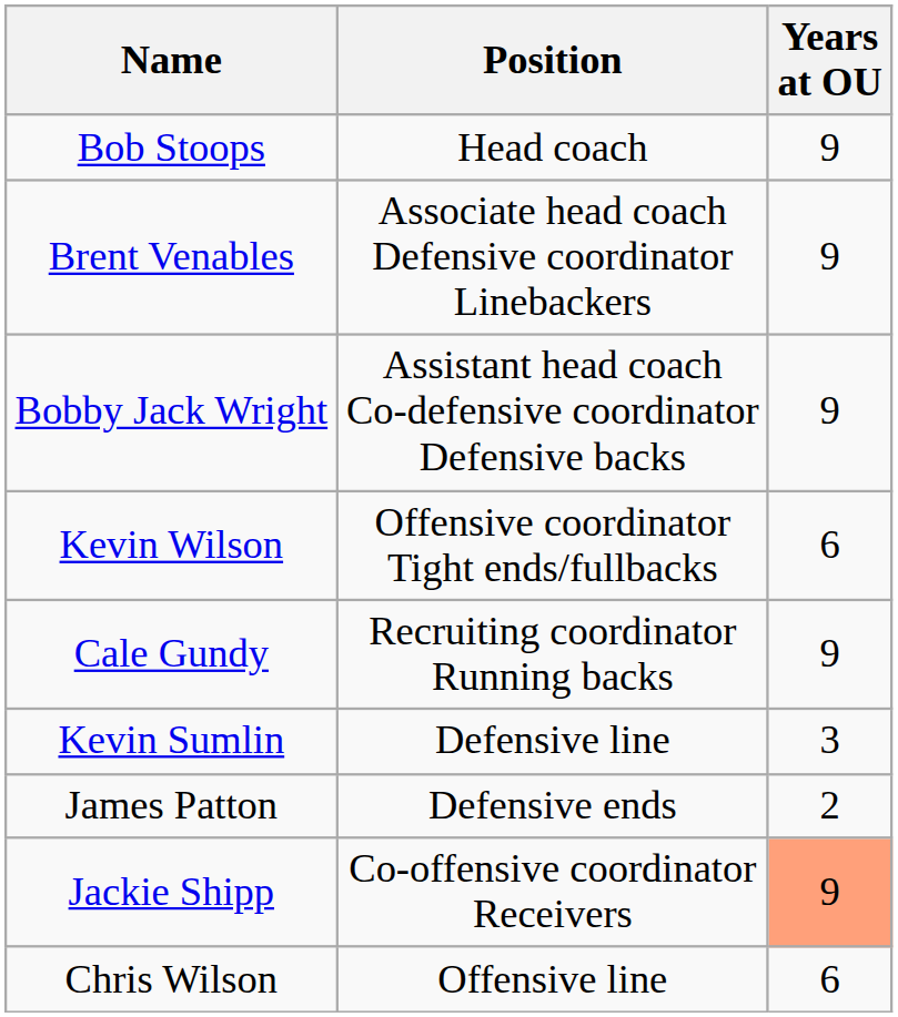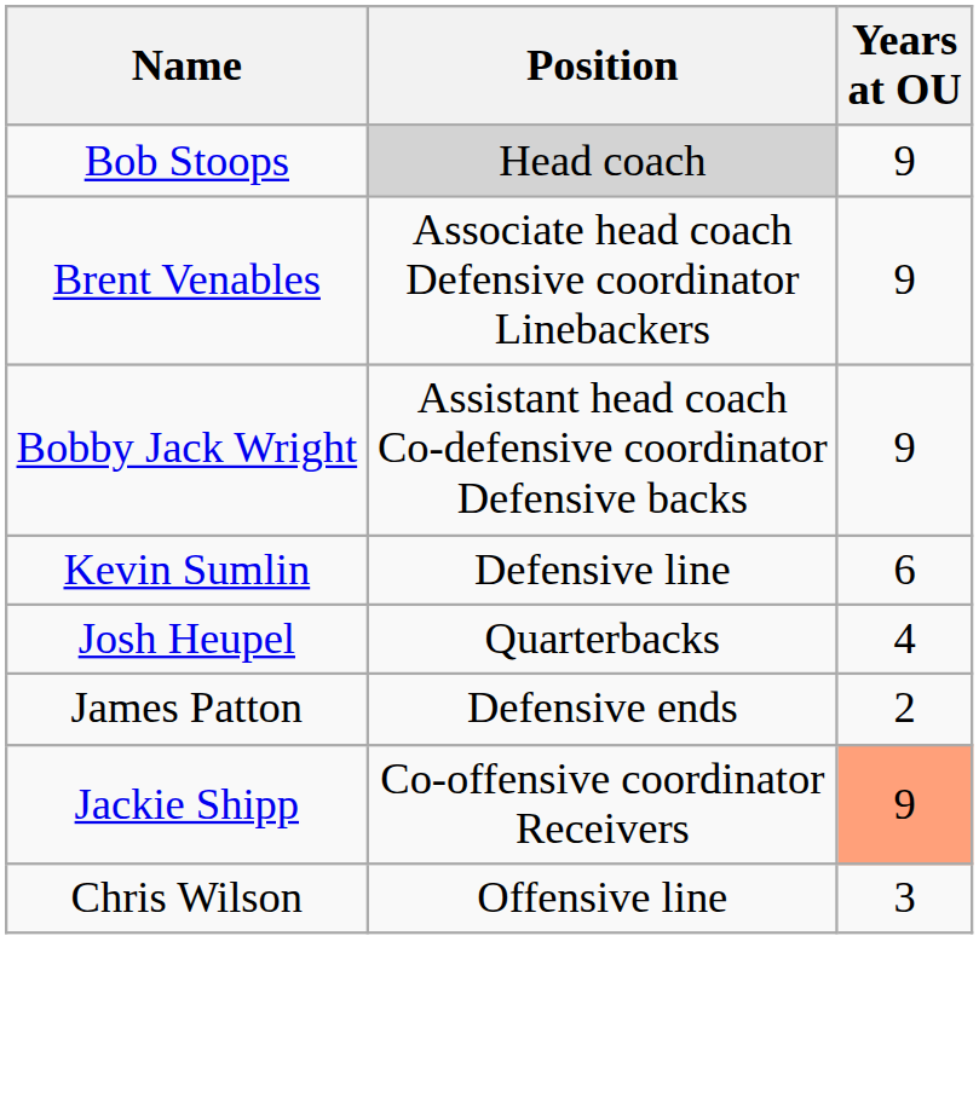Bob Stoops | Position: no background -> lightgrey background
- row: Kevin Wilson | Offensive coordinator Tight ends/fullbacks | 6
- row: Cale Gundy | Recruiting coordinator Running backs | 9
Kevin Sumlin | Years at OU: 3 -> 6
+ row: Josh Heupel | Quarterbacks | 4
Chris Wilson | Years at OU: 6 -> 3
